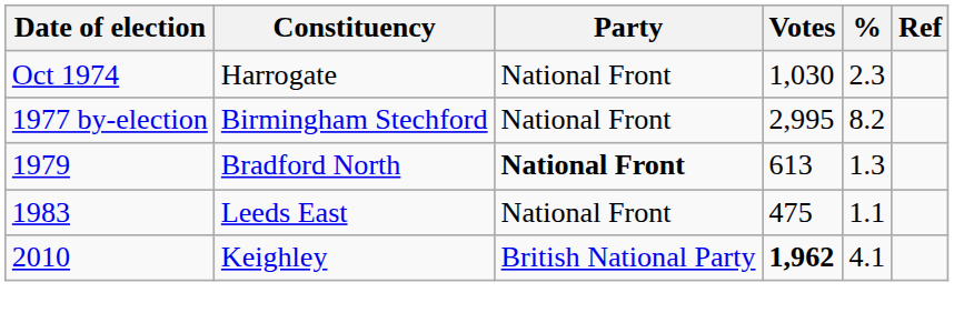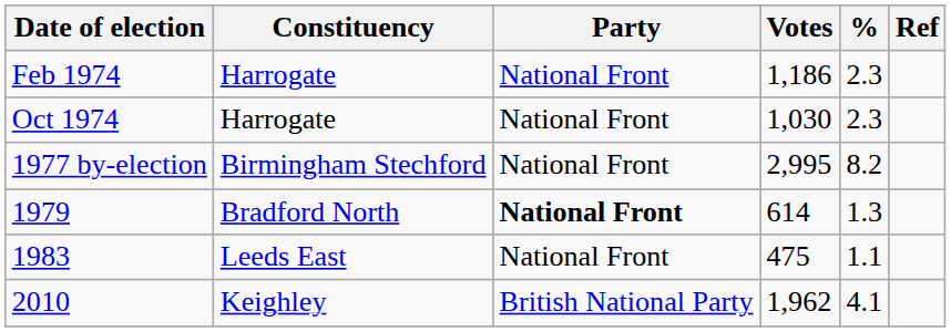+ row: Feb 1974 | Harrogate | National Front | 1,186 | 2.3
1979 | Votes: 613 -> 614
2010 | Votes: bold -> normal
